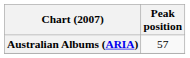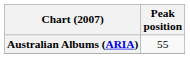Australian Albums (ARIA) | Peak position: 57 -> 55
